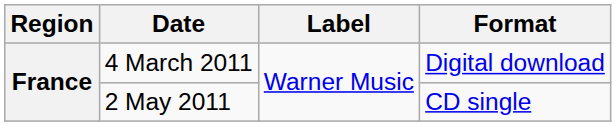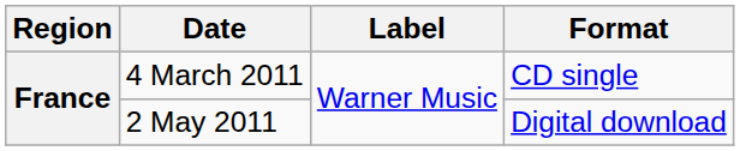4 March 2011 | Format: Digital download -> CD single
2 May 2011 | Format: CD single -> Digital download
